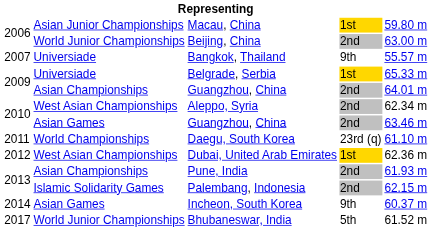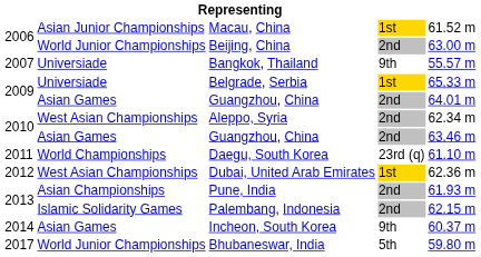Macau, China | column 5: 59.80 m -> 61.52 m
2009 / Guangzhou, China | column 2: Asian Championships -> Asian Games
Bhubaneswar, India | column 5: 61.52 m -> 59.80 m
